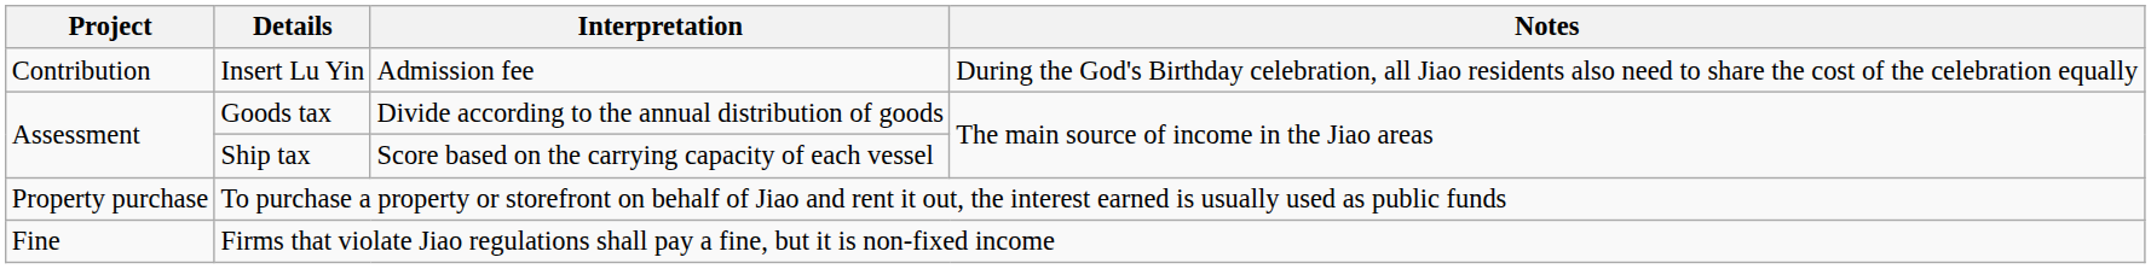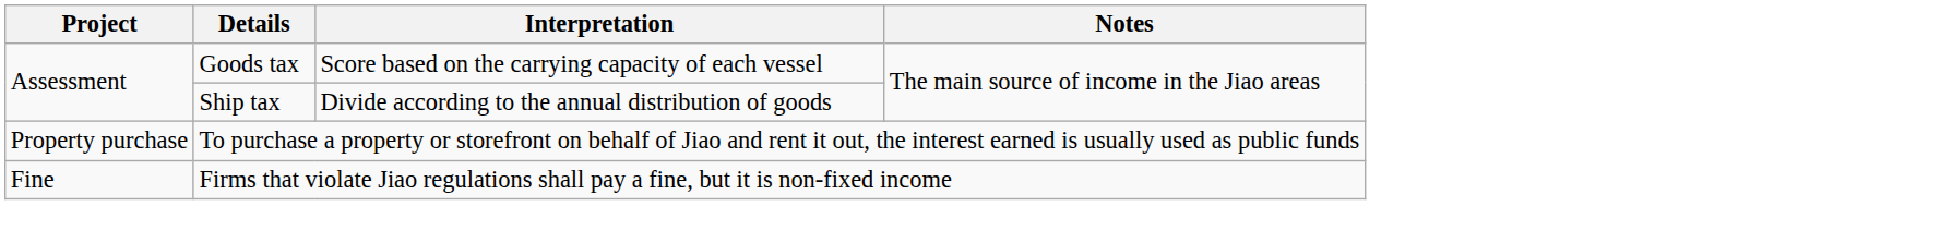- row: Contribution | Insert Lu Yin | Admission fee | During the God's Birthday celebration, all Jiao residents also need to share the cost of the celebration equally
Goods tax | Interpretation: Divide according to the annual distribution of goods -> Score based on the carrying capacity of each vessel
Ship tax | Interpretation: Score based on the carrying capacity of each vessel -> Divide according to the annual distribution of goods
